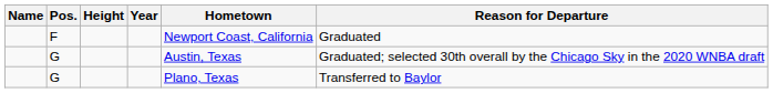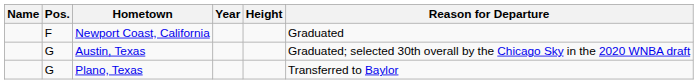columns swapped: Height <-> Hometown
